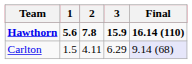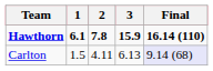Hawthorn | 1: 5.6 -> 6.1
Carlton | 3: 6.29 -> 6.13
